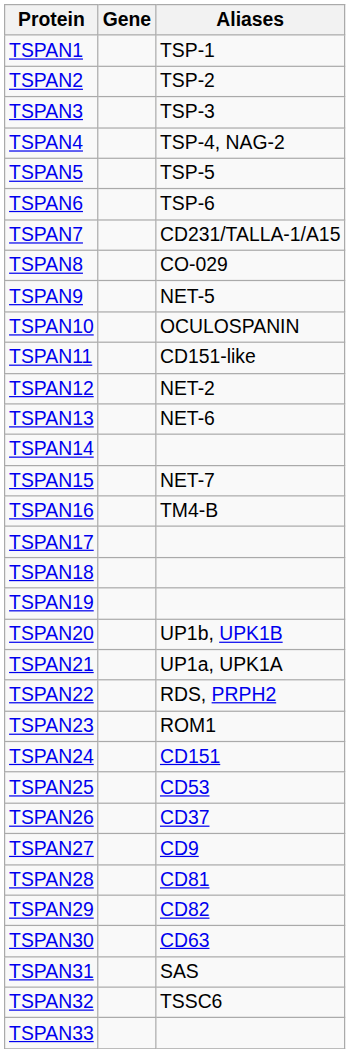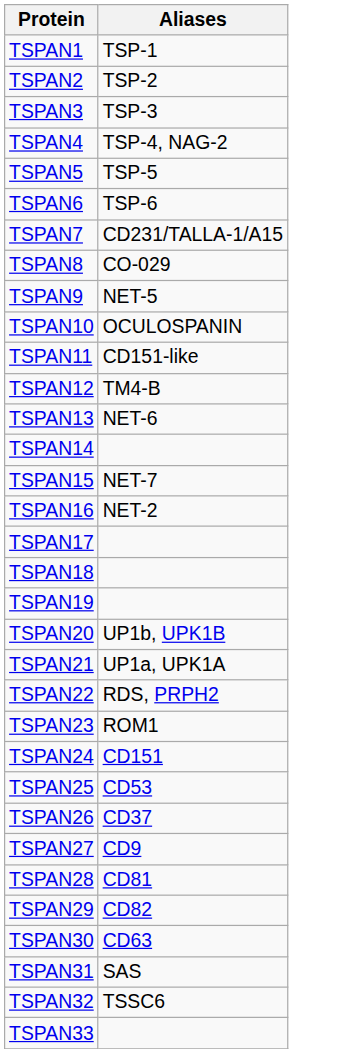- column: Gene
TSPAN12 | Aliases: NET-2 -> TM4-B
TSPAN16 | Aliases: TM4-B -> NET-2
